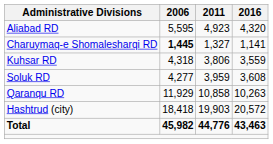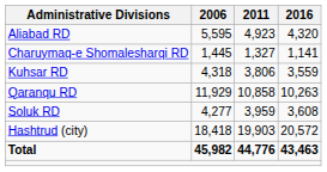Charuymaq-e Shomalesharqi RD | 2006: bold -> normal
rows swapped: Qaranqu RD <-> Soluk RD
